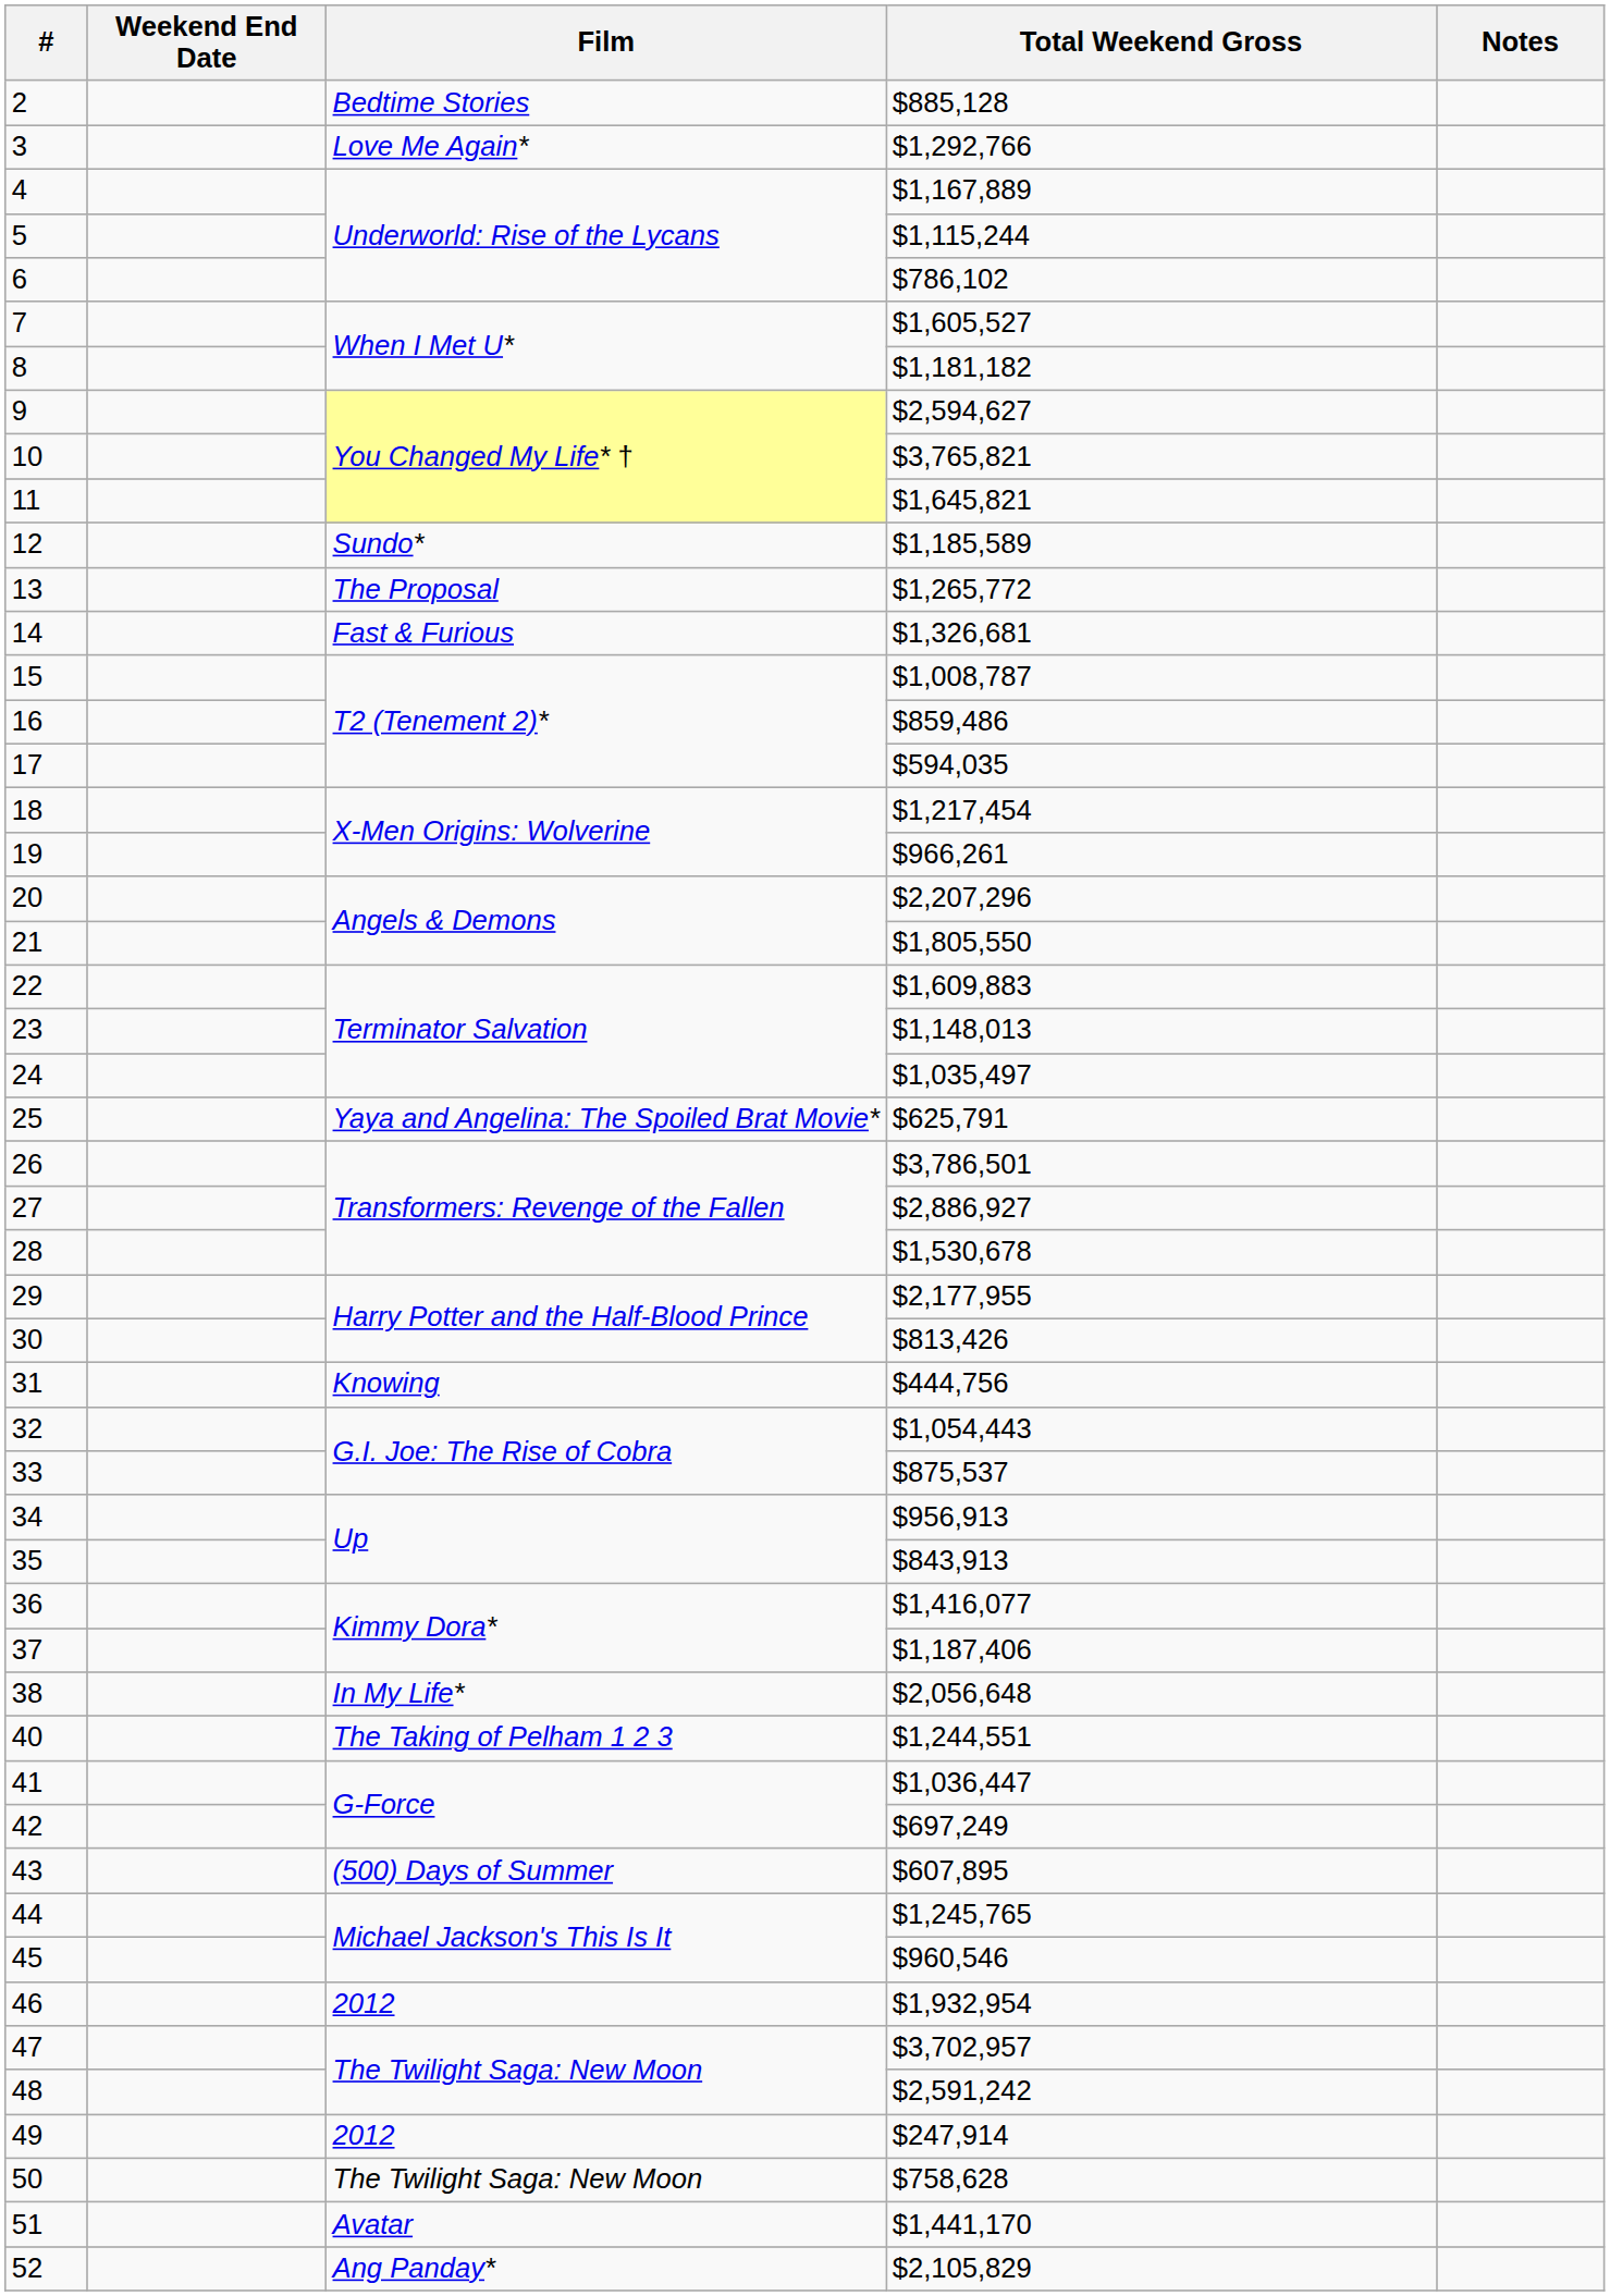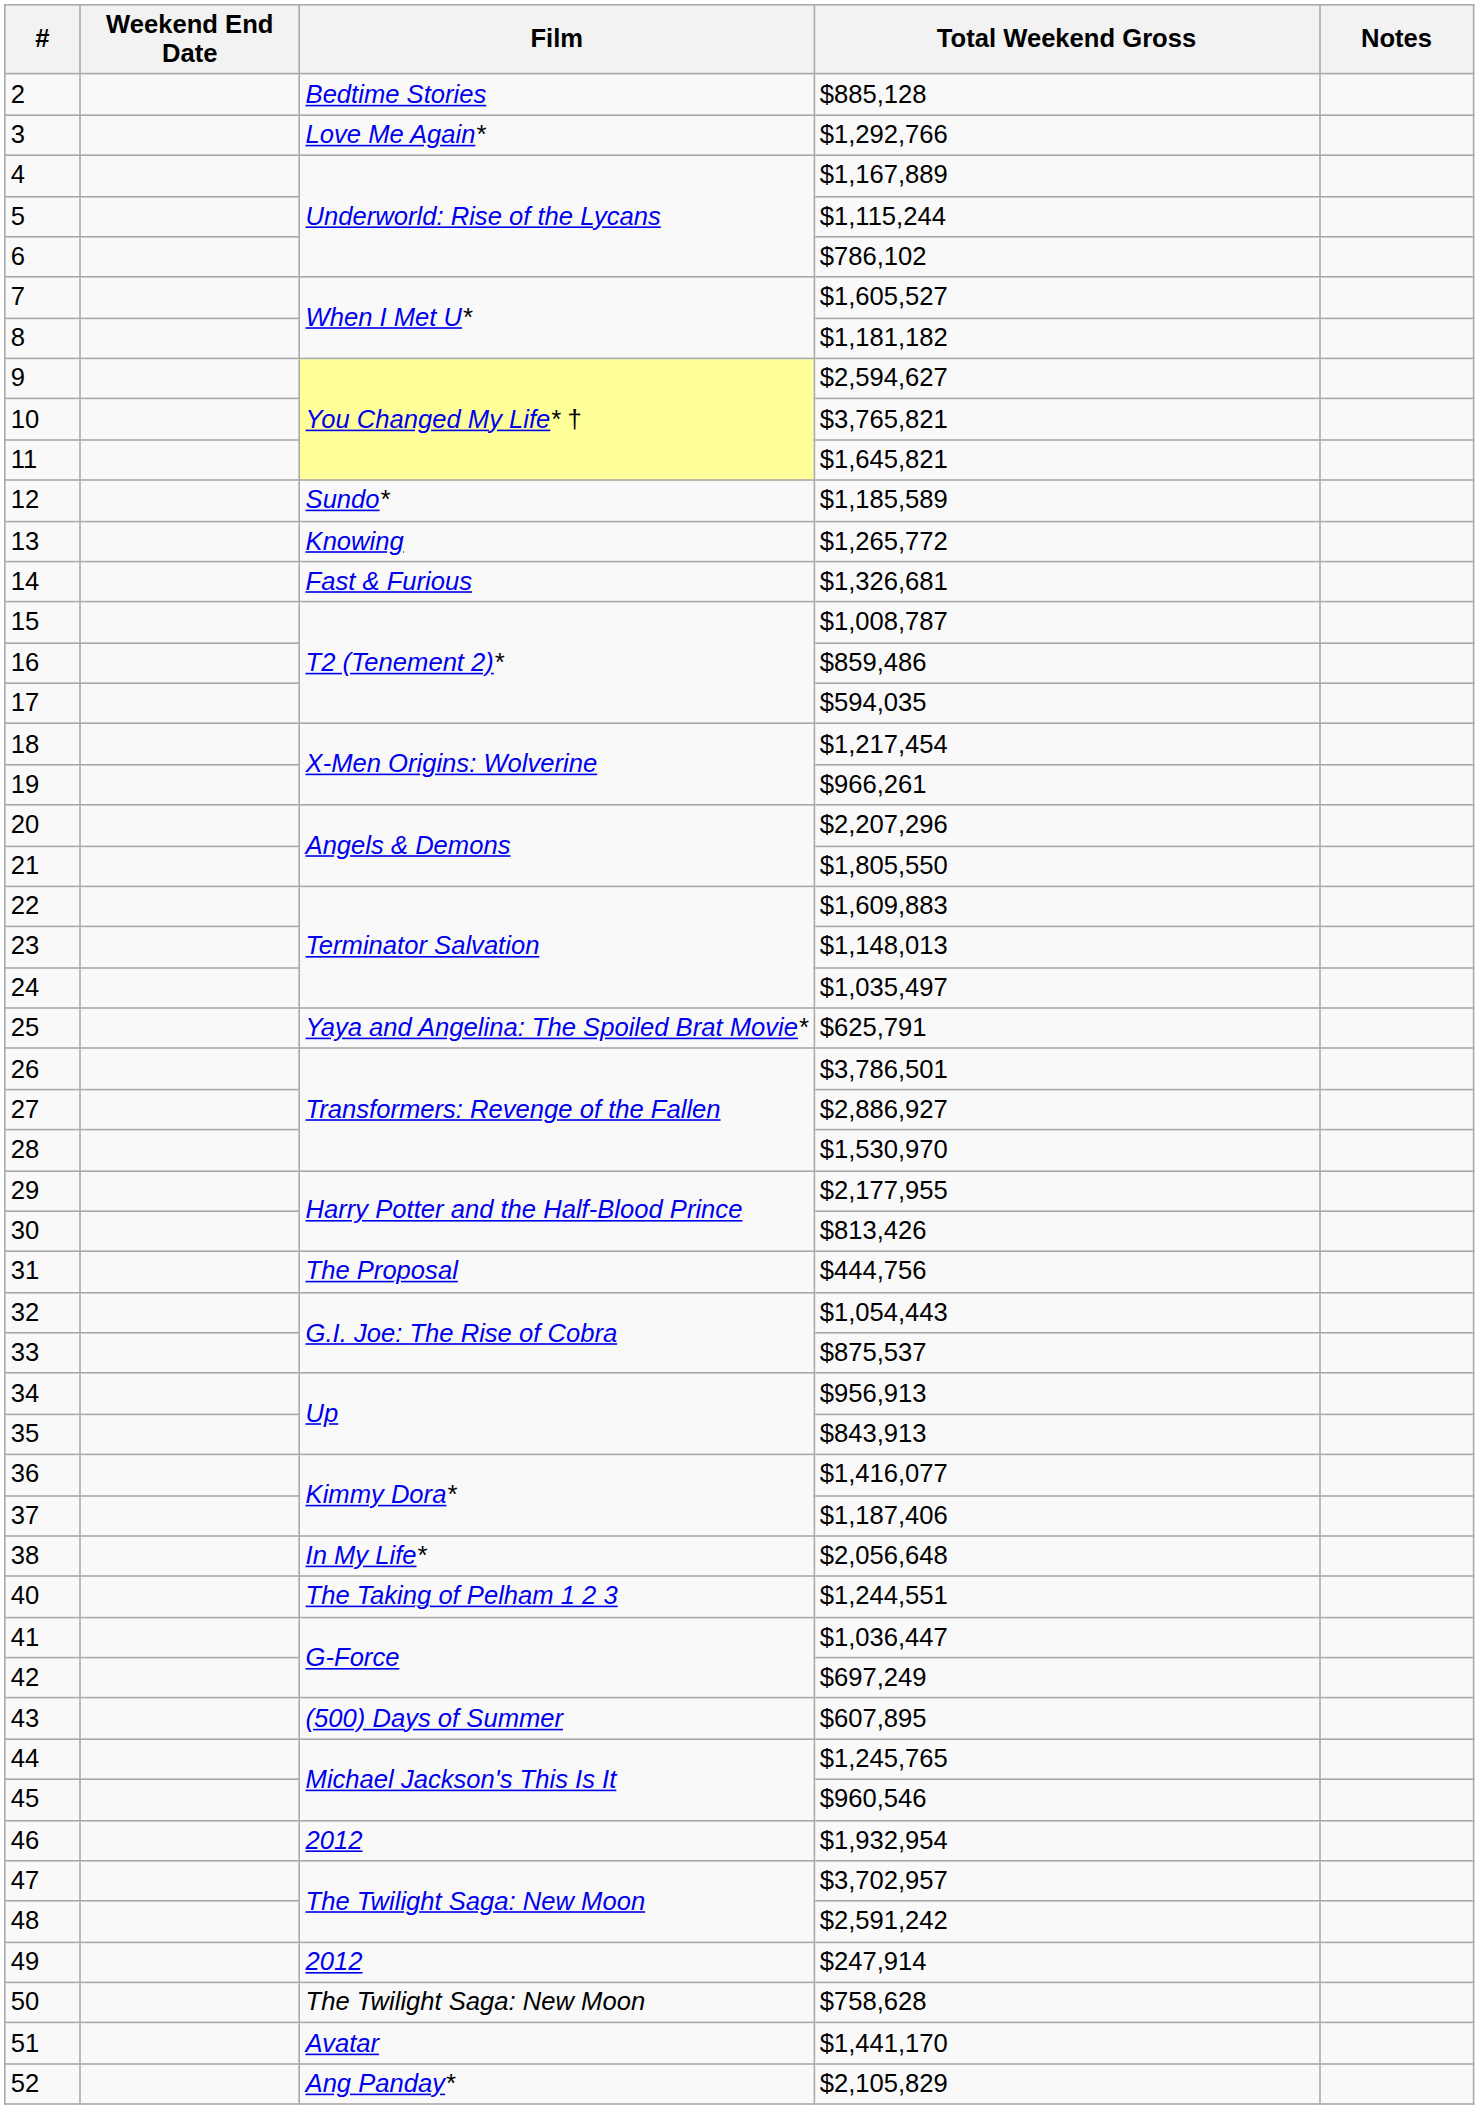13 | Film: The Proposal -> Knowing
28 | Total Weekend Gross: $1,530,678 -> $1,530,970
31 | Film: Knowing -> The Proposal
